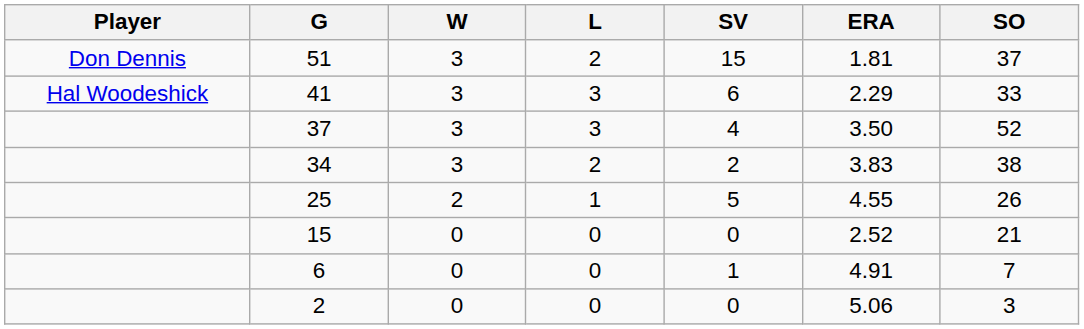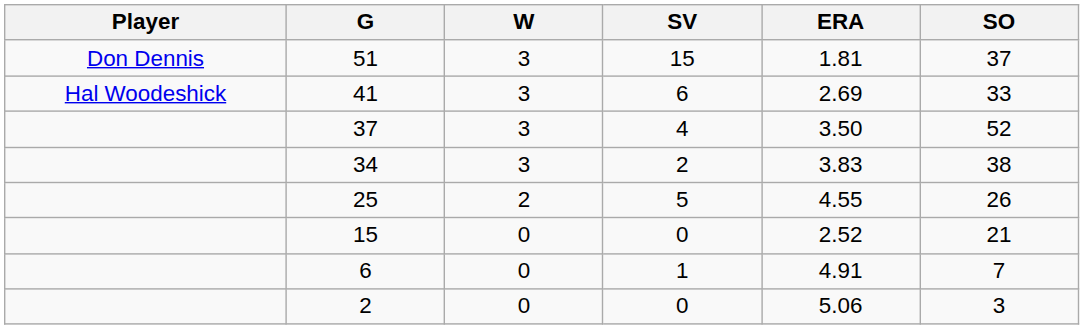- column: L | 2 | 3 | 3 | 2 | 1 | 0 | 0 | 0
41 | ERA: 2.29 -> 2.69
